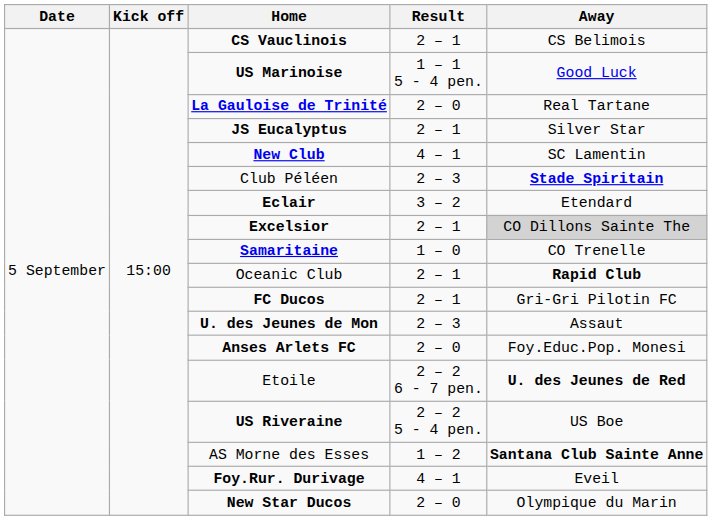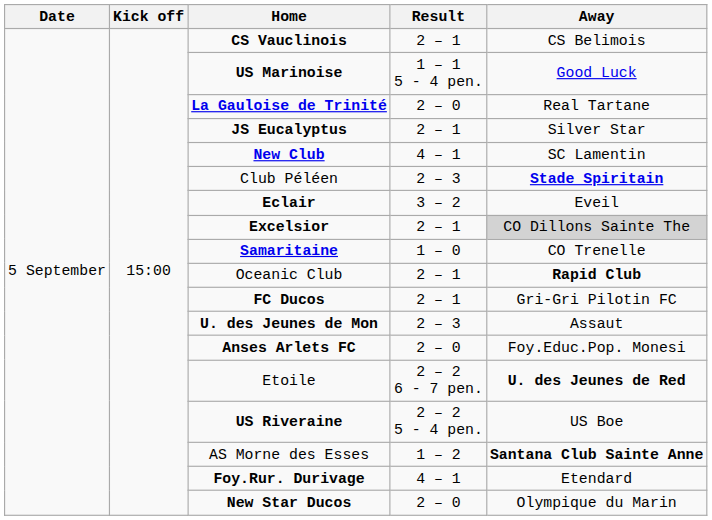Eclair | Away: Etendard -> Eveil
Foy.Rur. Durivage | Away: Eveil -> Etendard
